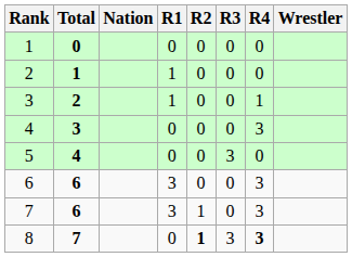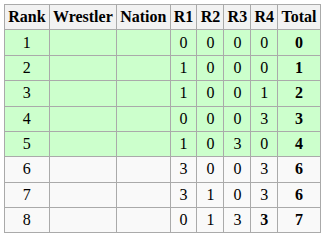columns swapped: Wrestler <-> Total
5 | R1: 0 -> 1
8 | R2: bold -> normal
